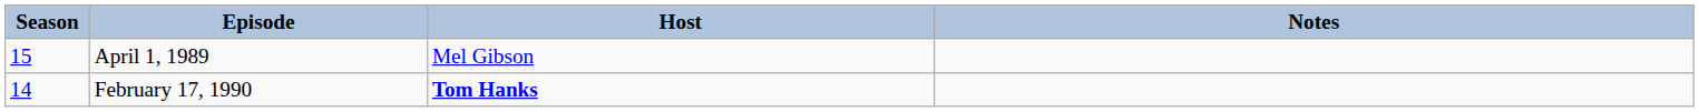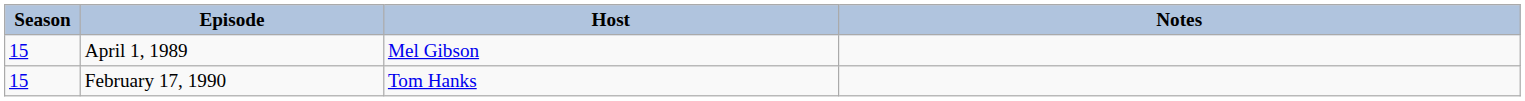February 17, 1990 | Season: 14 -> 15
February 17, 1990 | Host: bold -> normal
